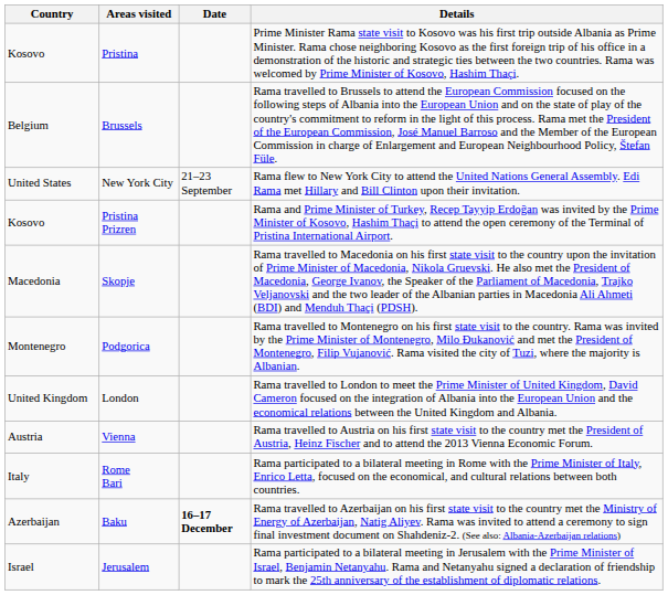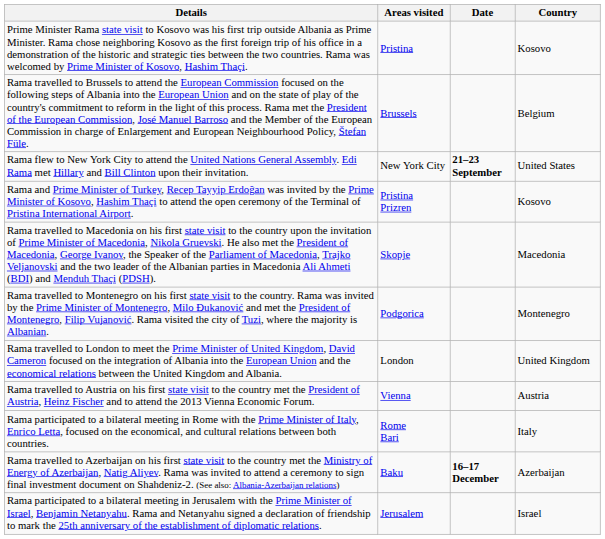columns swapped: Country <-> Details
New York City | Date: normal -> bold
